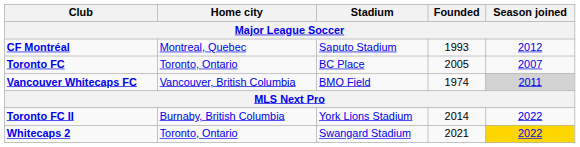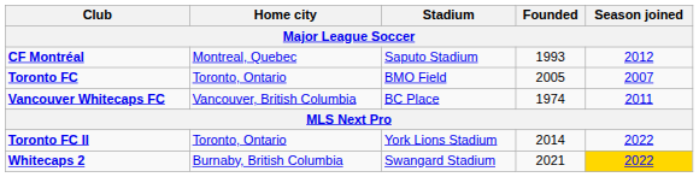Toronto FC | Stadium: BC Place -> BMO Field
Vancouver Whitecaps FC | Stadium: BMO Field -> BC Place
Vancouver Whitecaps FC | Season joined: lightgrey background -> no background
Toronto FC II | Home city: Burnaby, British Columbia -> Toronto, Ontario
Whitecaps 2 | Home city: Toronto, Ontario -> Burnaby, British Columbia
